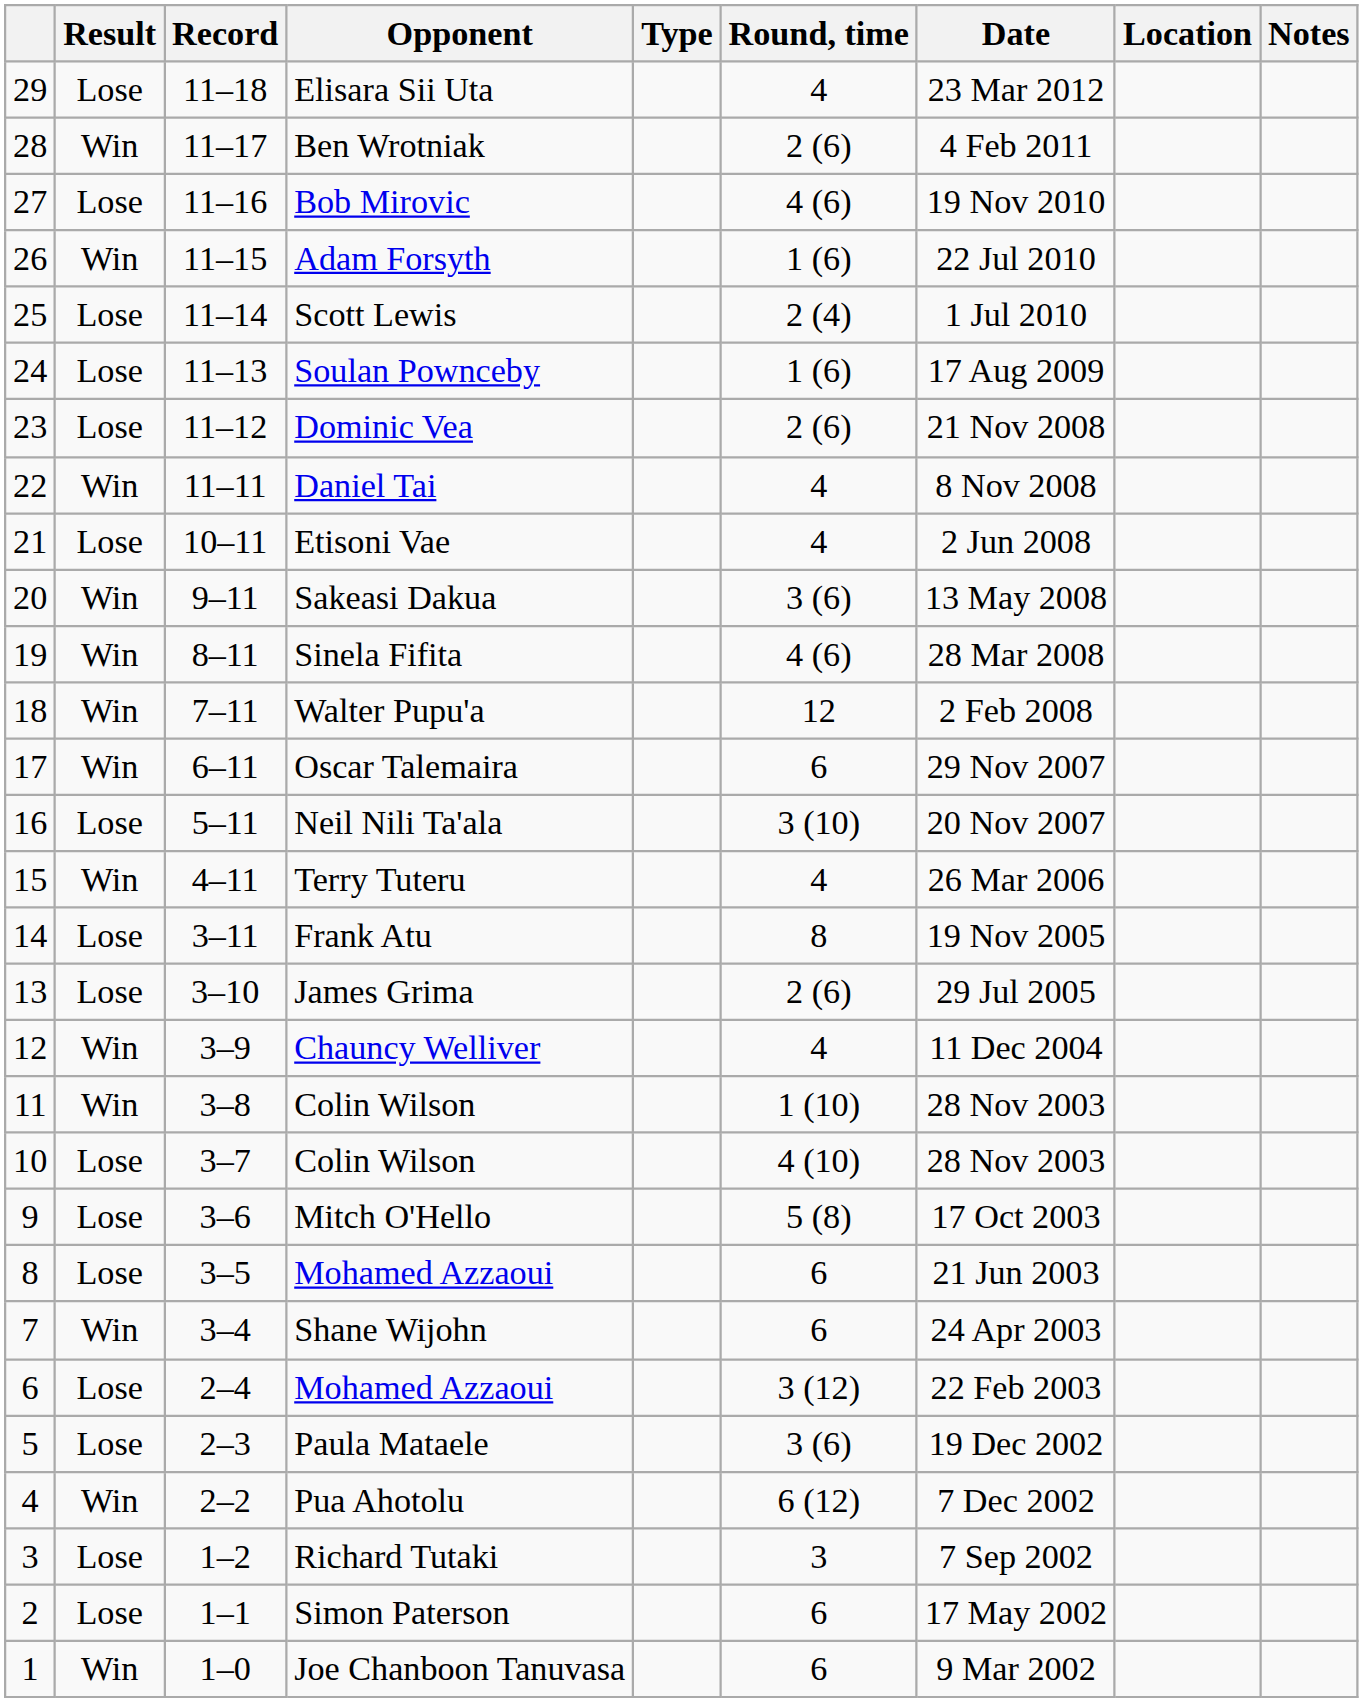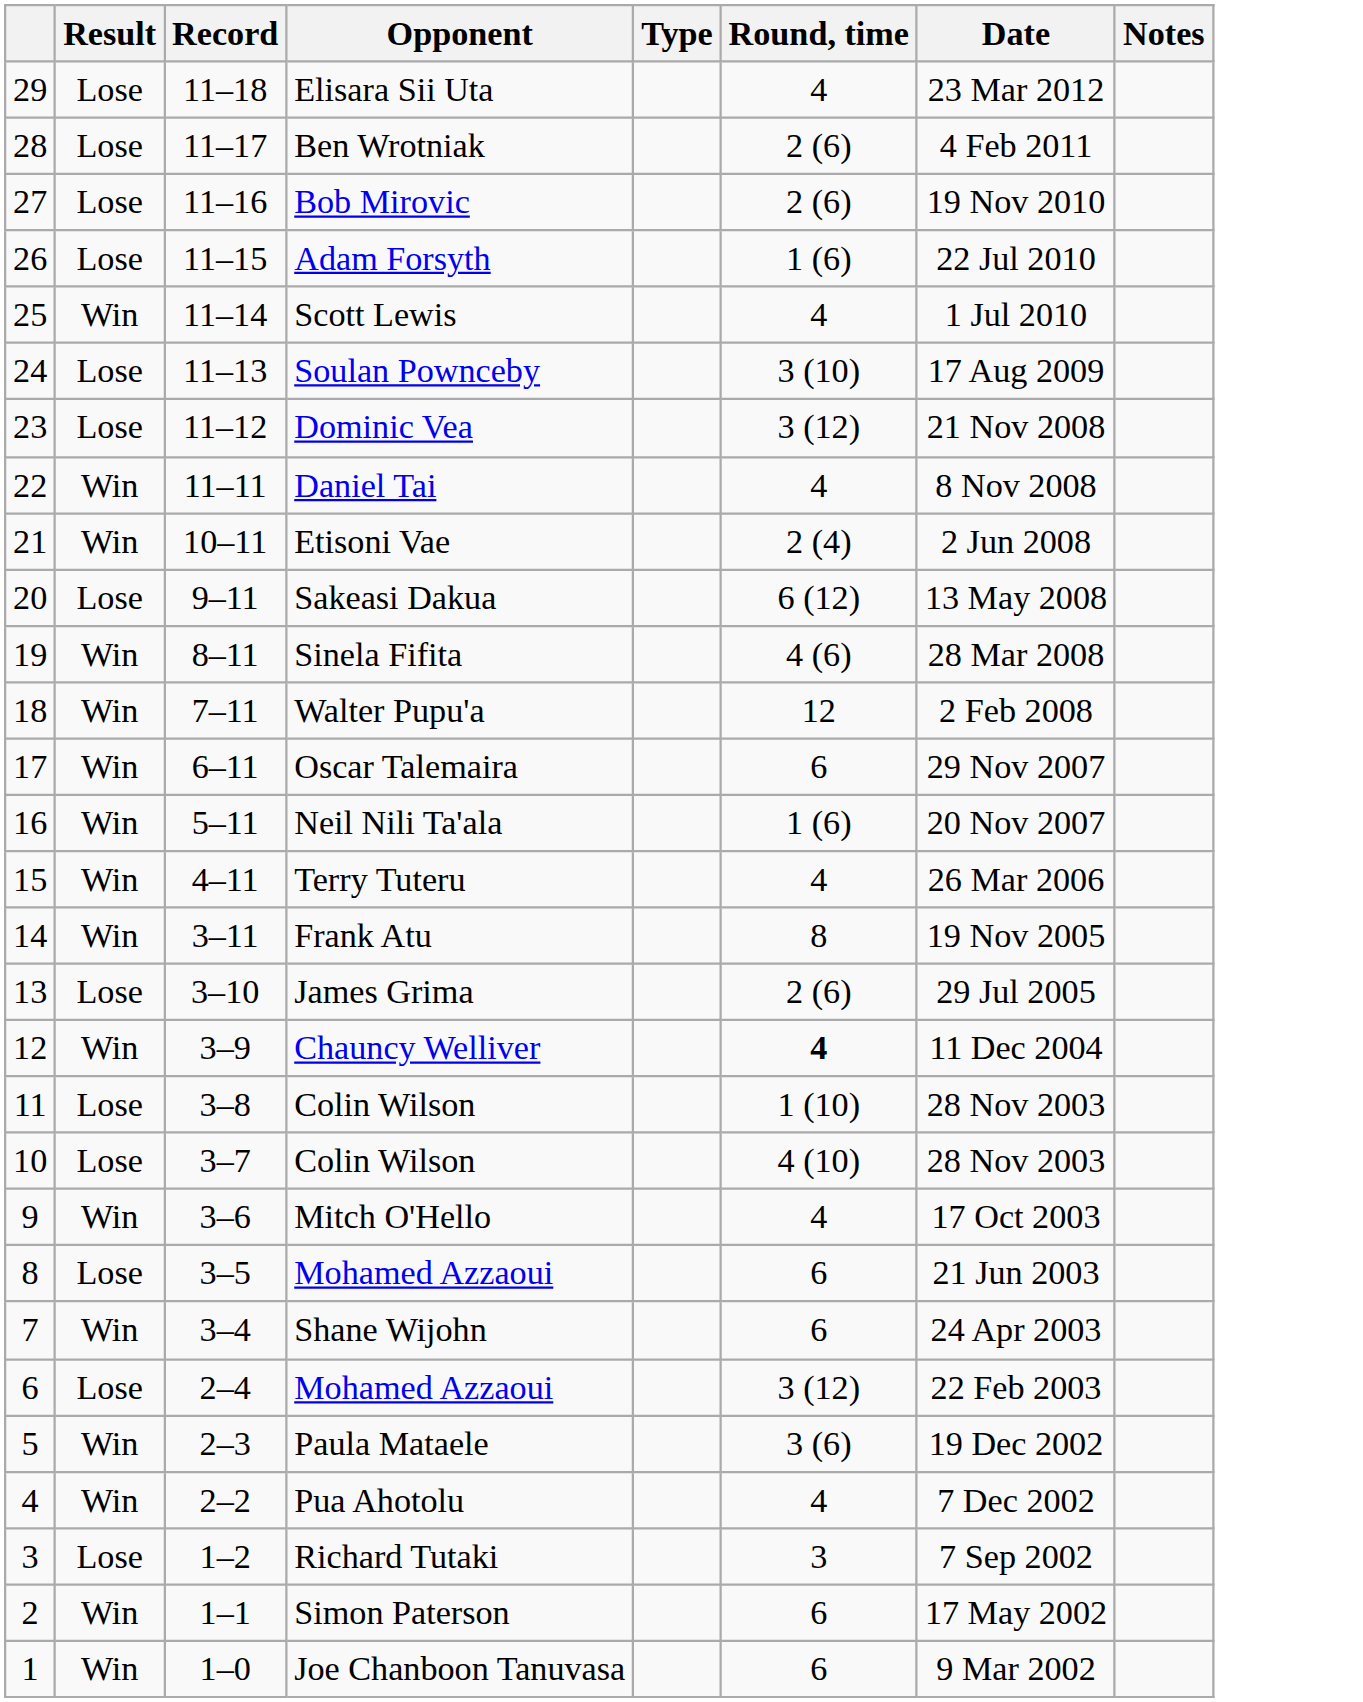- column: Location
Ben Wrotniak | Result: Win -> Lose
Bob Mirovic | Round, time: 4 (6) -> 2 (6)
Adam Forsyth | Result: Win -> Lose
Scott Lewis | Result: Lose -> Win
Scott Lewis | Round, time: 2 (4) -> 4
Soulan Pownceby | Round, time: 1 (6) -> 3 (10)
Dominic Vea | Round, time: 2 (6) -> 3 (12)
Etisoni Vae | Result: Lose -> Win
Etisoni Vae | Round, time: 4 -> 2 (4)
Sakeasi Dakua | Result: Win -> Lose
Sakeasi Dakua | Round, time: 3 (6) -> 6 (12)
Neil Nili Ta'ala | Result: Lose -> Win
Neil Nili Ta'ala | Round, time: 3 (10) -> 1 (6)
Frank Atu | Result: Lose -> Win
Chauncy Welliver | Round, time: normal -> bold
11 / Colin Wilson | Result: Win -> Lose
Mitch O'Hello | Result: Lose -> Win
Mitch O'Hello | Round, time: 5 (8) -> 4
Paula Mataele | Result: Lose -> Win
Pua Ahotolu | Round, time: 6 (12) -> 4
Simon Paterson | Result: Lose -> Win
